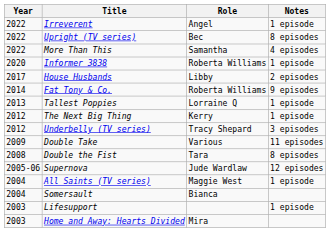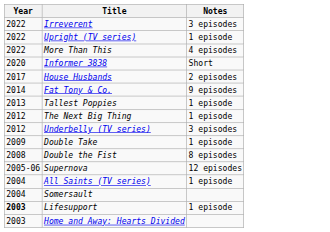- column: Role | Angel | Bec | Samantha | Roberta Williams | Libby | Roberta Williams | Lorraine Q | Kerry | Tracy Shepard | Various | Tara | Jude Wardlaw | Maggie West | Bianca | Mira
Irreverent | Notes: 1 episode -> 3 episodes
Upright (TV series) | Notes: 8 episodes -> 1 episode
Informer 3838 | Notes: 1 episode -> Short
Double Take | Notes: 11 episodes -> 1 episode
Lifesupport | Year: normal -> bold
